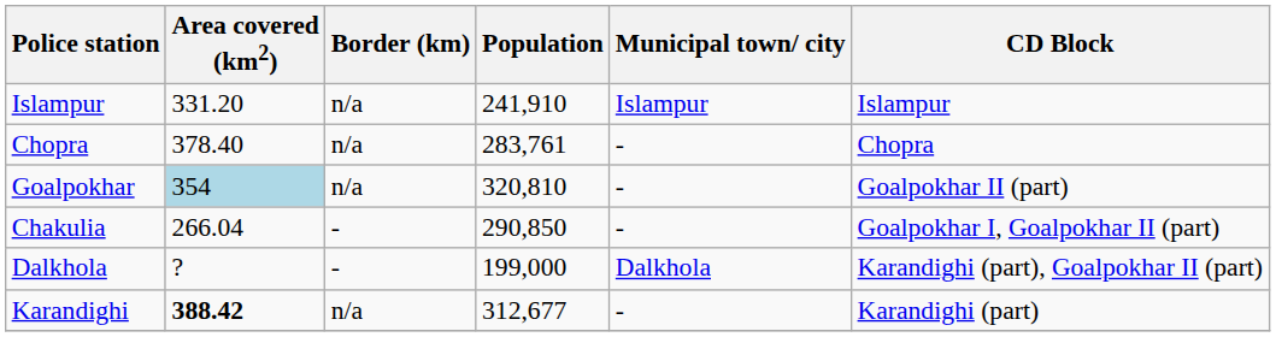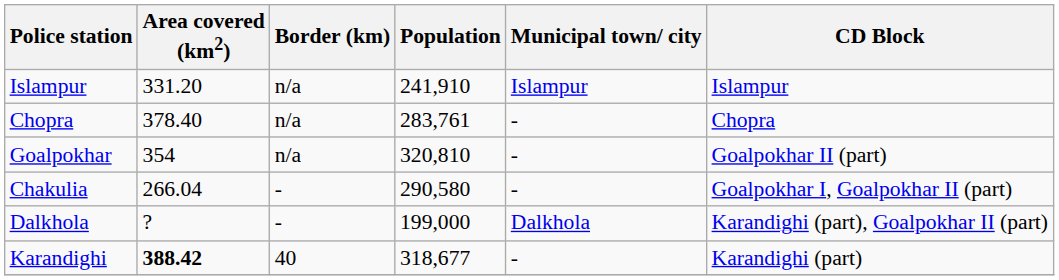Goalpokhar | Area covered (km2): lightblue background -> no background
Chakulia | Population: 290,850 -> 290,580
Karandighi | Border (km): n/a -> 40
Karandighi | Population: 312,677 -> 318,677
